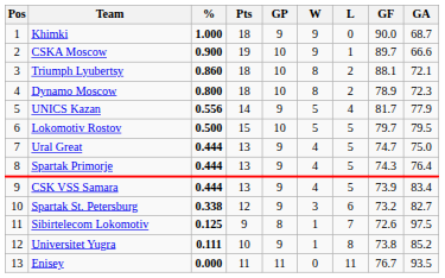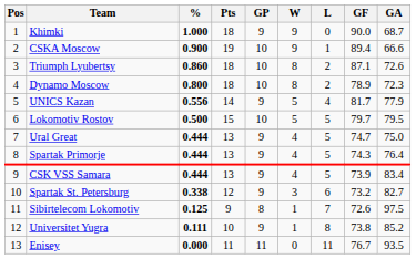CSKA Moscow | GF: 89.7 -> 89.4
Triumph Lyubertsy | GF: 88.1 -> 87.1
Triumph Lyubertsy | GA: 72.1 -> 72.6
